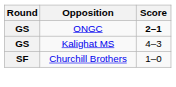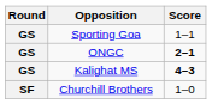+ row: GS | Sporting Goa | 1–1
Kalighat MS | Score: normal -> bold
